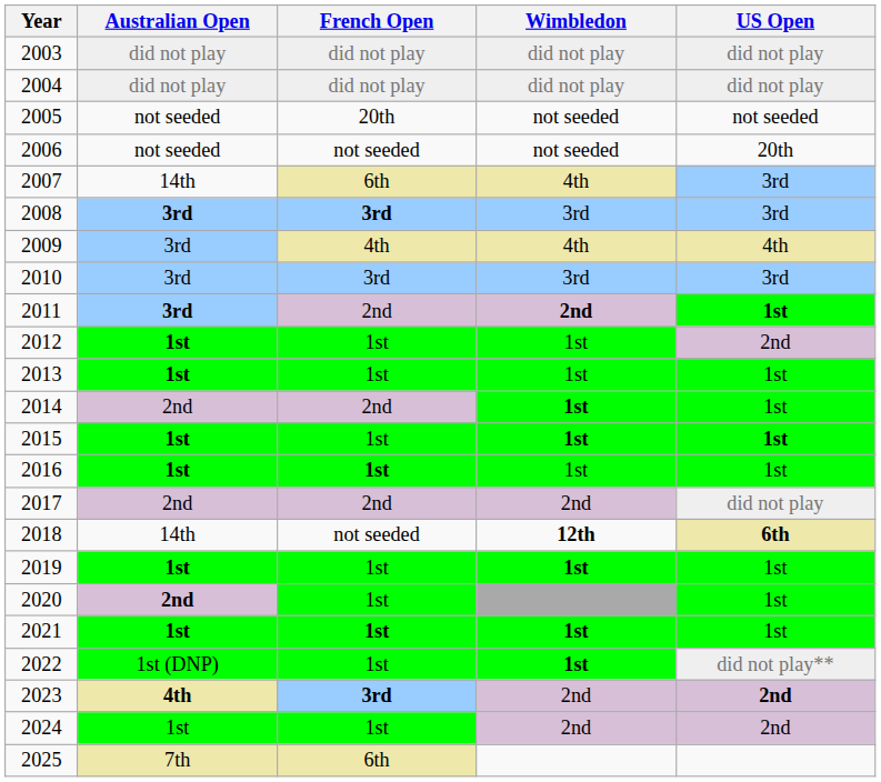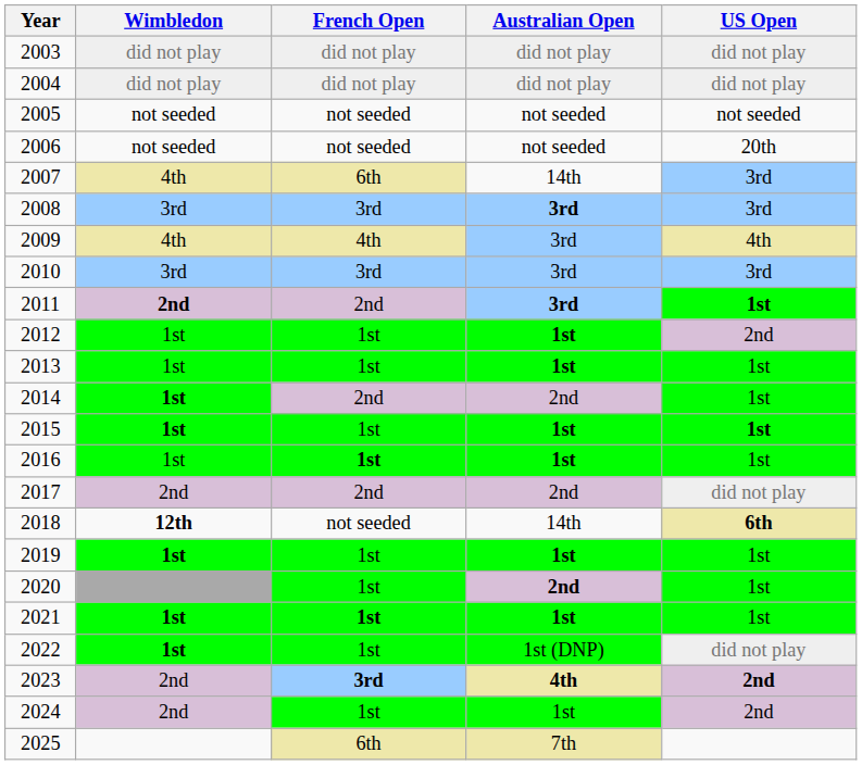columns swapped: Australian Open <-> Wimbledon
2005 | French Open: 20th -> not seeded
2008 | French Open: bold -> normal
2022 | US Open: did not play** -> did not play
